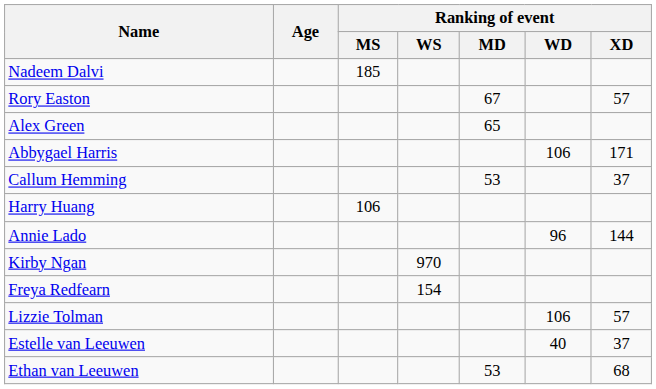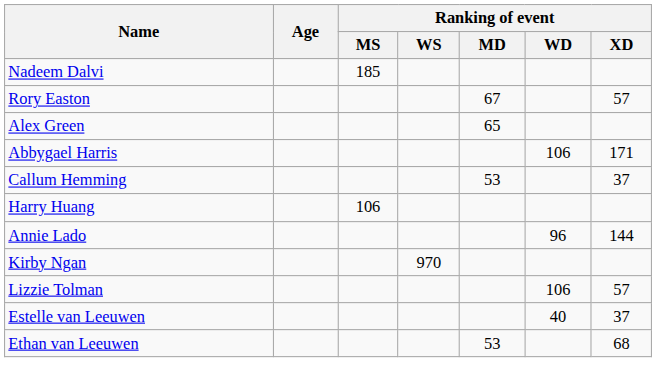- row: Freya Redfearn | 154
